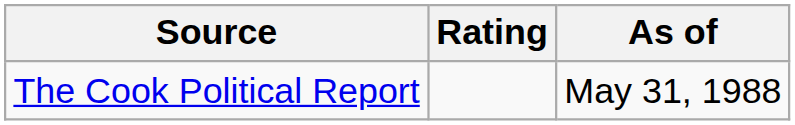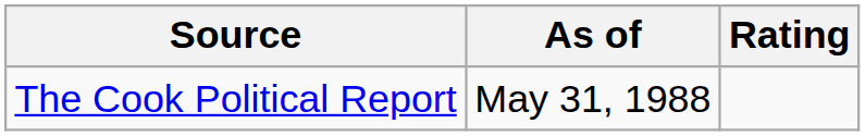columns swapped: Rating <-> As of
